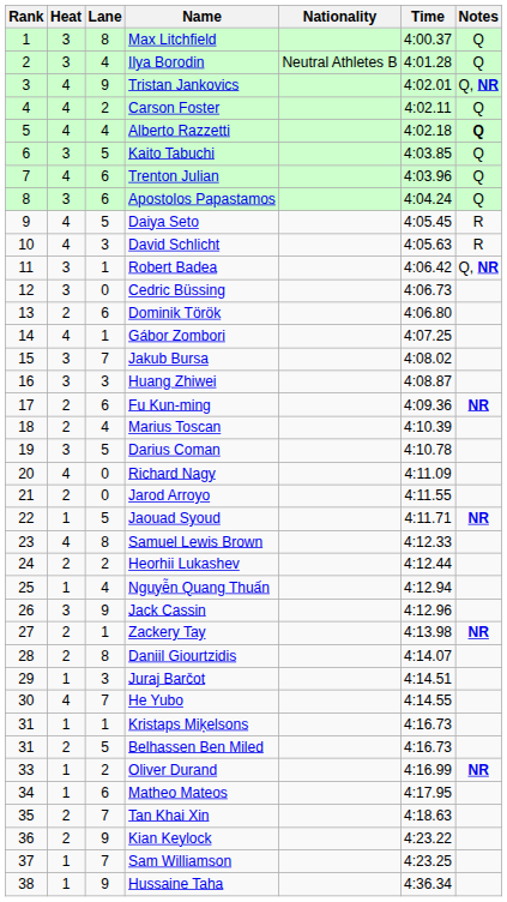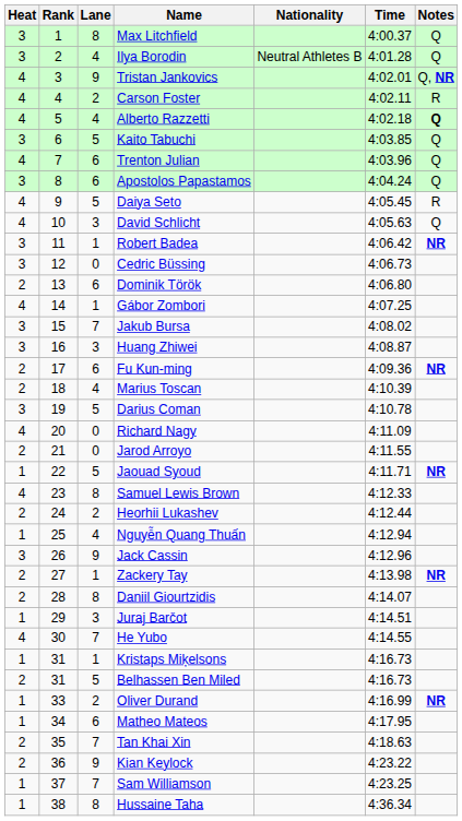columns swapped: Rank <-> Heat
Carson Foster | Notes: Q -> R
David Schlicht | Notes: R -> Q
Robert Badea | Notes: Q, NR -> NR
Hussaine Taha | Lane: 9 -> 8
